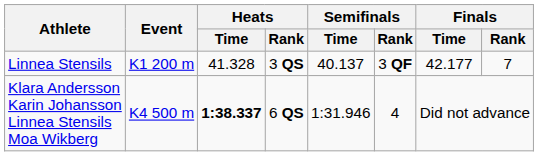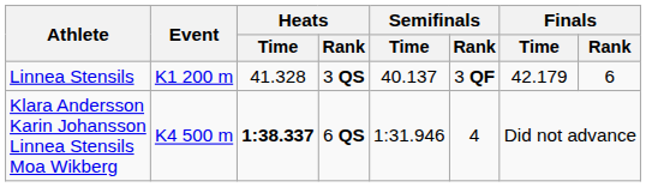Linnea Stensils | Finals / Time: 42.177 -> 42.179
Linnea Stensils | Finals / Rank: 7 -> 6
